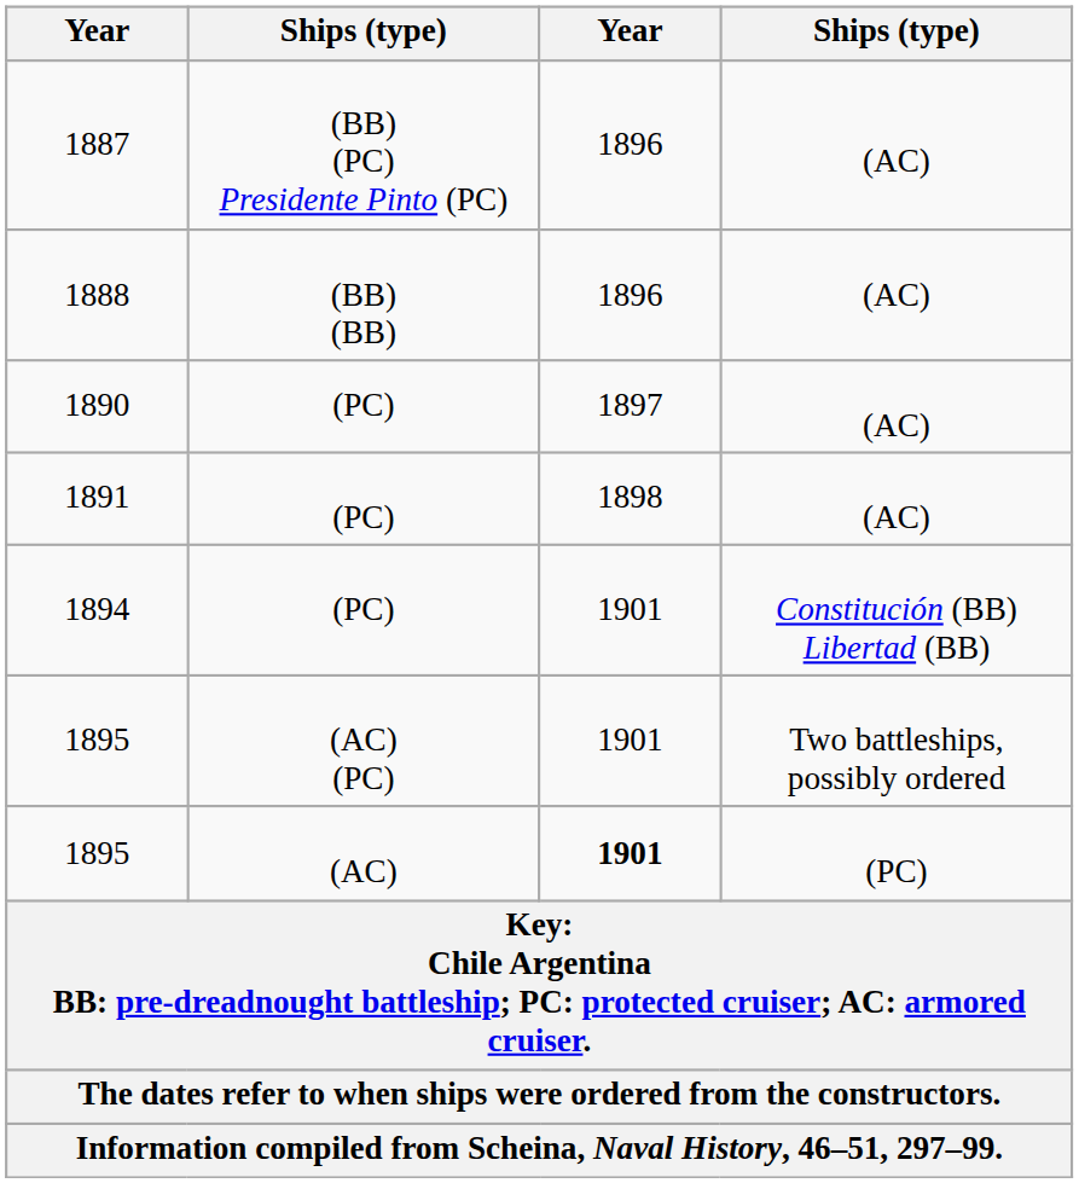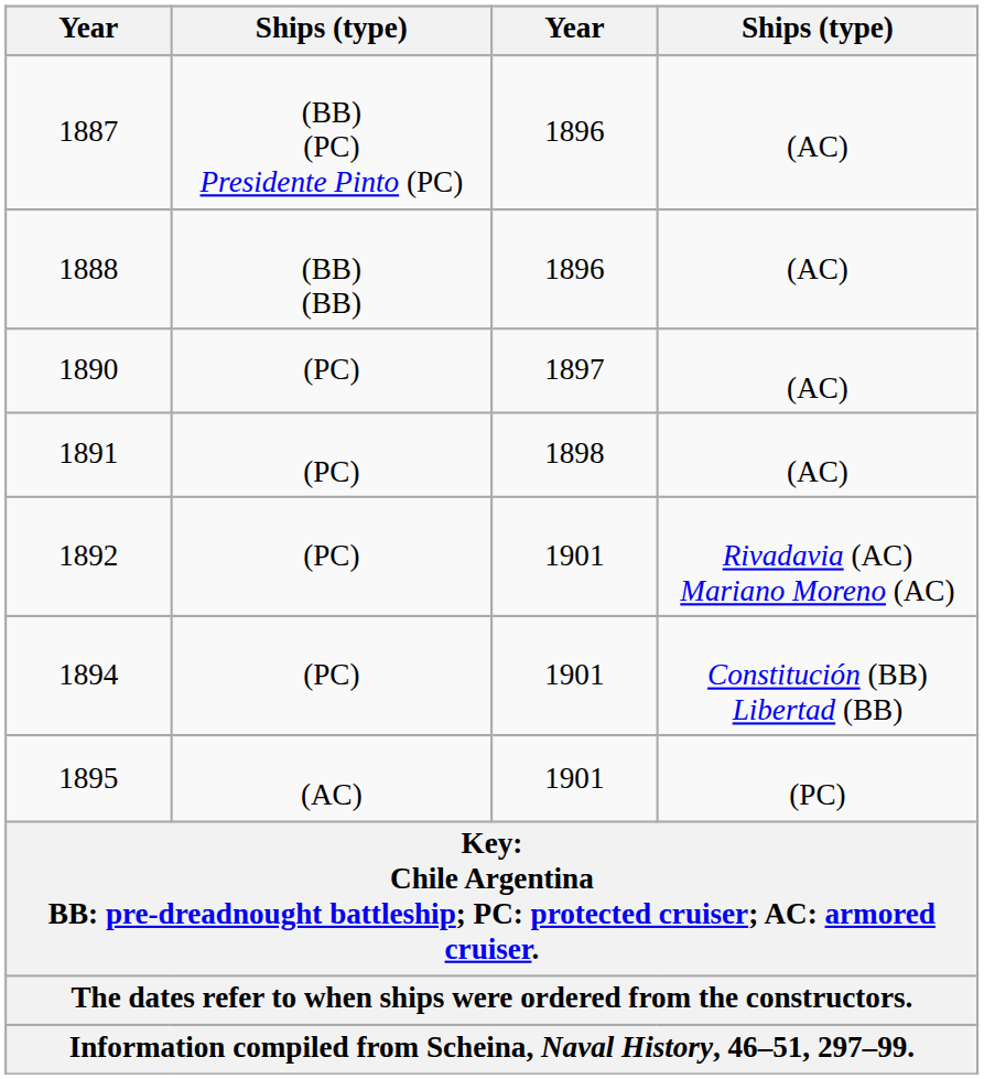+ row: 1892 | (PC) | 1901 | Rivadavia (AC) Mariano Moreno (AC)
- row: 1895 | (AC) (PC) | 1901 | Two battleships, possibly ordered
1895 / (AC) | column 3: bold -> normal
